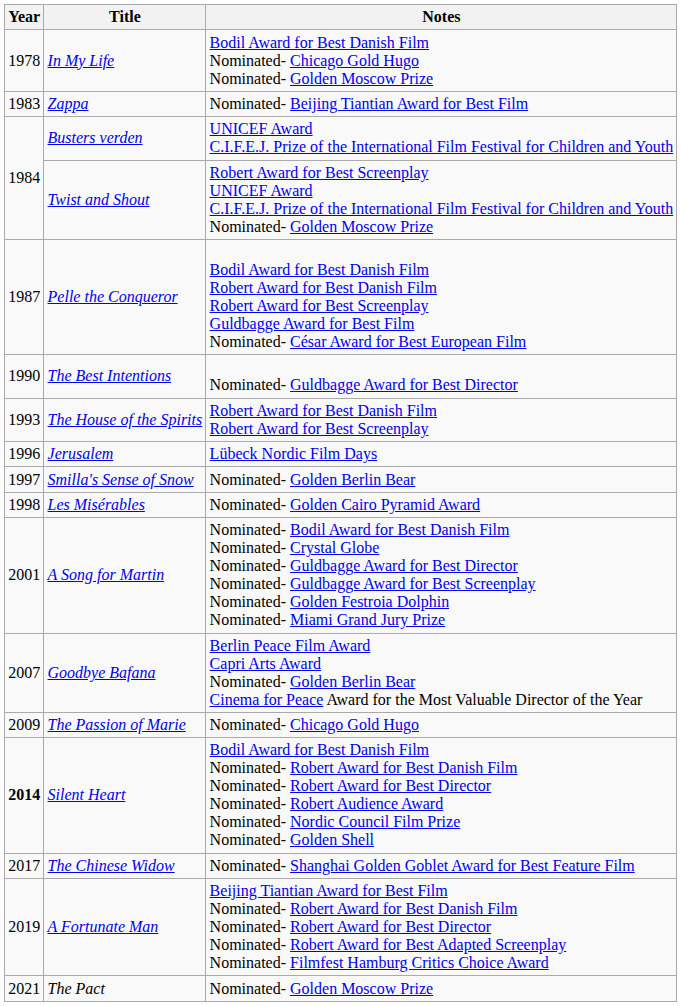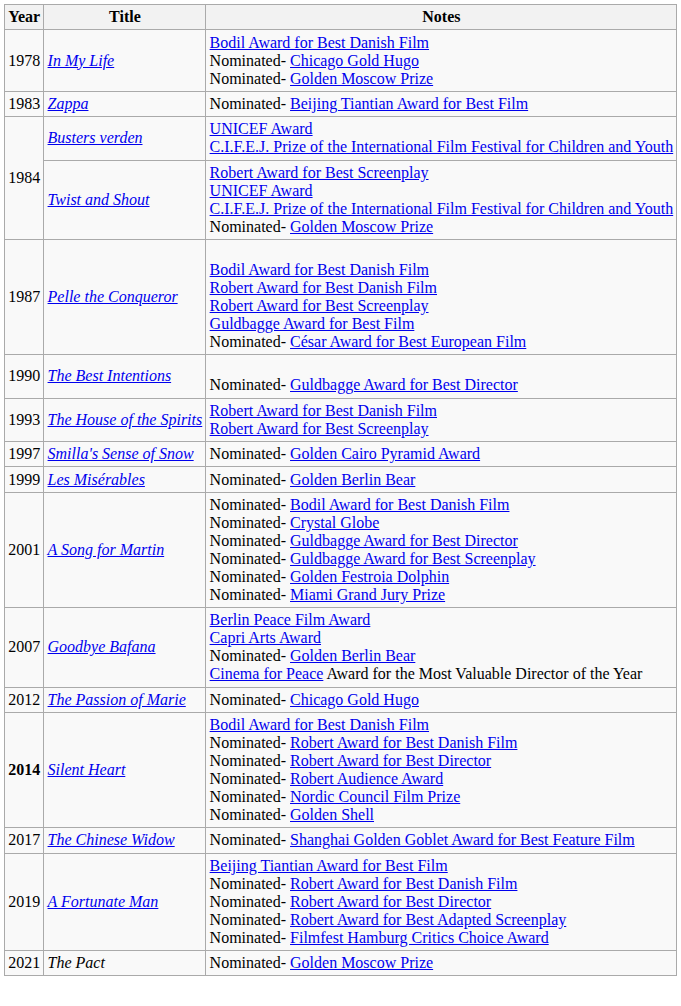- row: 1996 | Jerusalem | Lübeck Nordic Film Days
Smilla's Sense of Snow | Notes: Nominated- Golden Berlin Bear -> Nominated- Golden Cairo Pyramid Award
Les Misérables | Year: 1998 -> 1999
Les Misérables | Notes: Nominated- Golden Cairo Pyramid Award -> Nominated- Golden Berlin Bear
The Passion of Marie | Year: 2009 -> 2012
